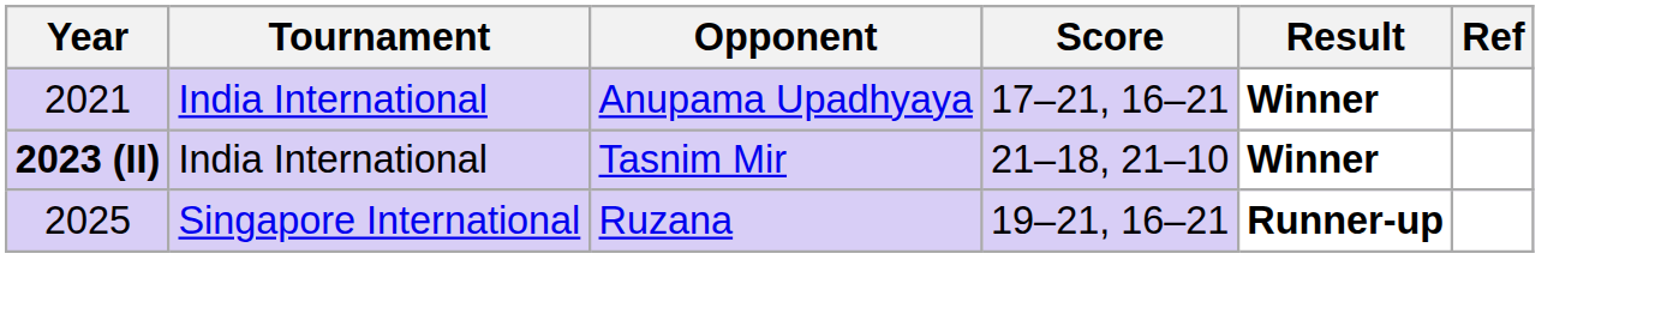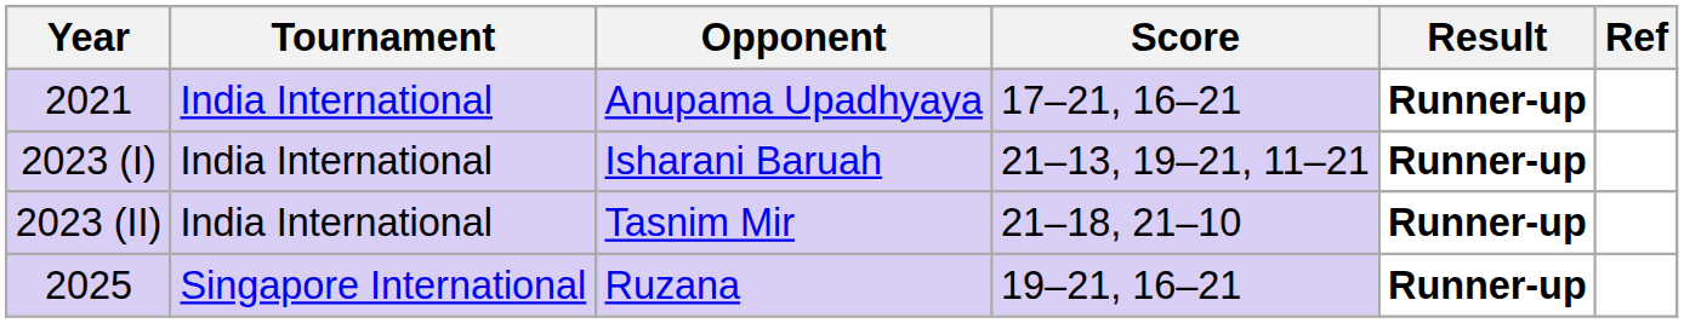Anupama Upadhyaya | Result: Winner -> Runner-up
+ row: 2023 (I) | India International | Isharani Baruah | 21–13, 19–21, 11–21 | Runner-up
Tasnim Mir | Year: bold -> normal
Tasnim Mir | Result: Winner -> Runner-up
